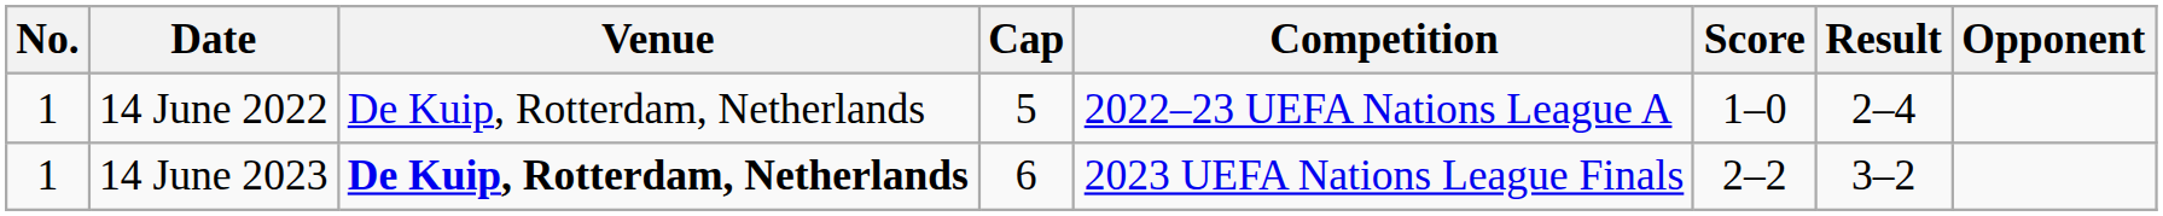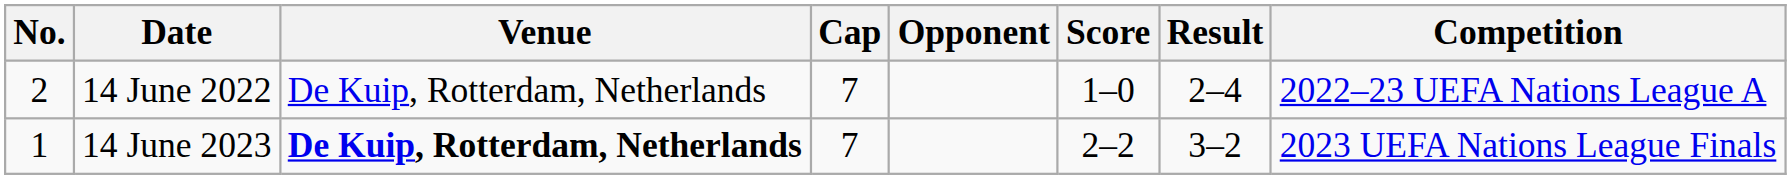columns swapped: Opponent <-> Competition
14 June 2022 | No.: 1 -> 2
14 June 2022 | Cap: 5 -> 7
14 June 2023 | Cap: 6 -> 7
